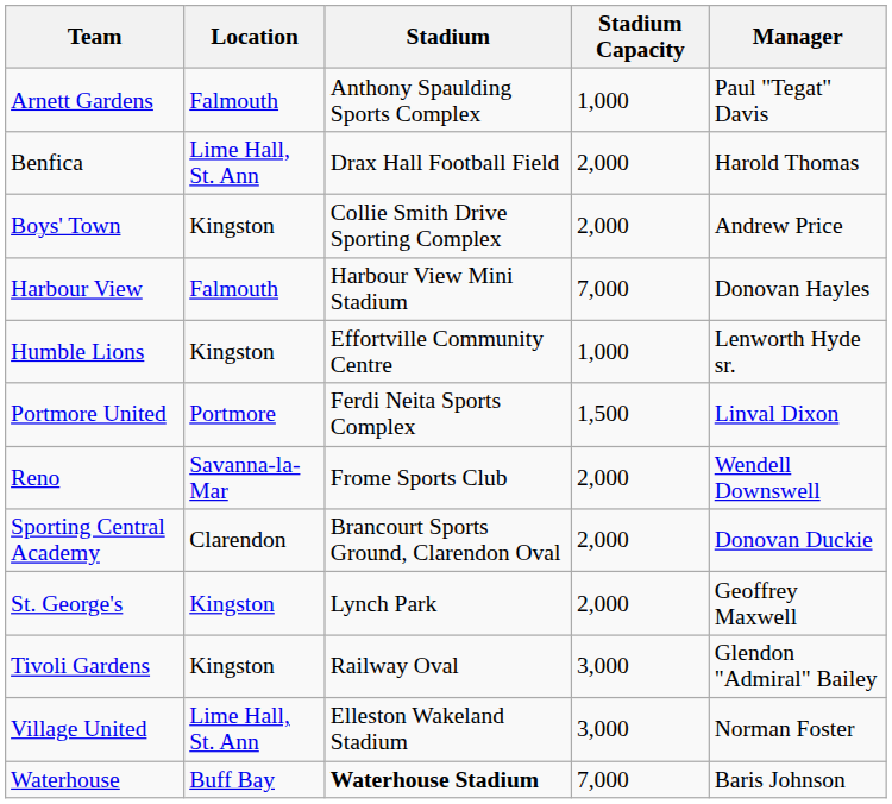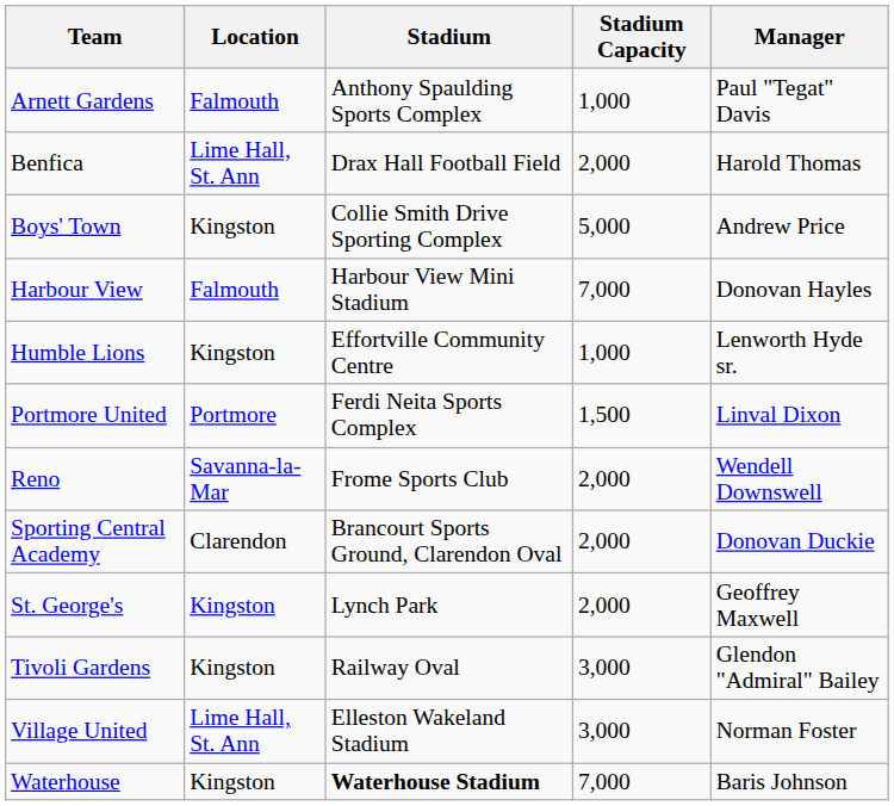Boys' Town | Stadium Capacity: 2,000 -> 5,000
Waterhouse | Location: Buff Bay -> Kingston
